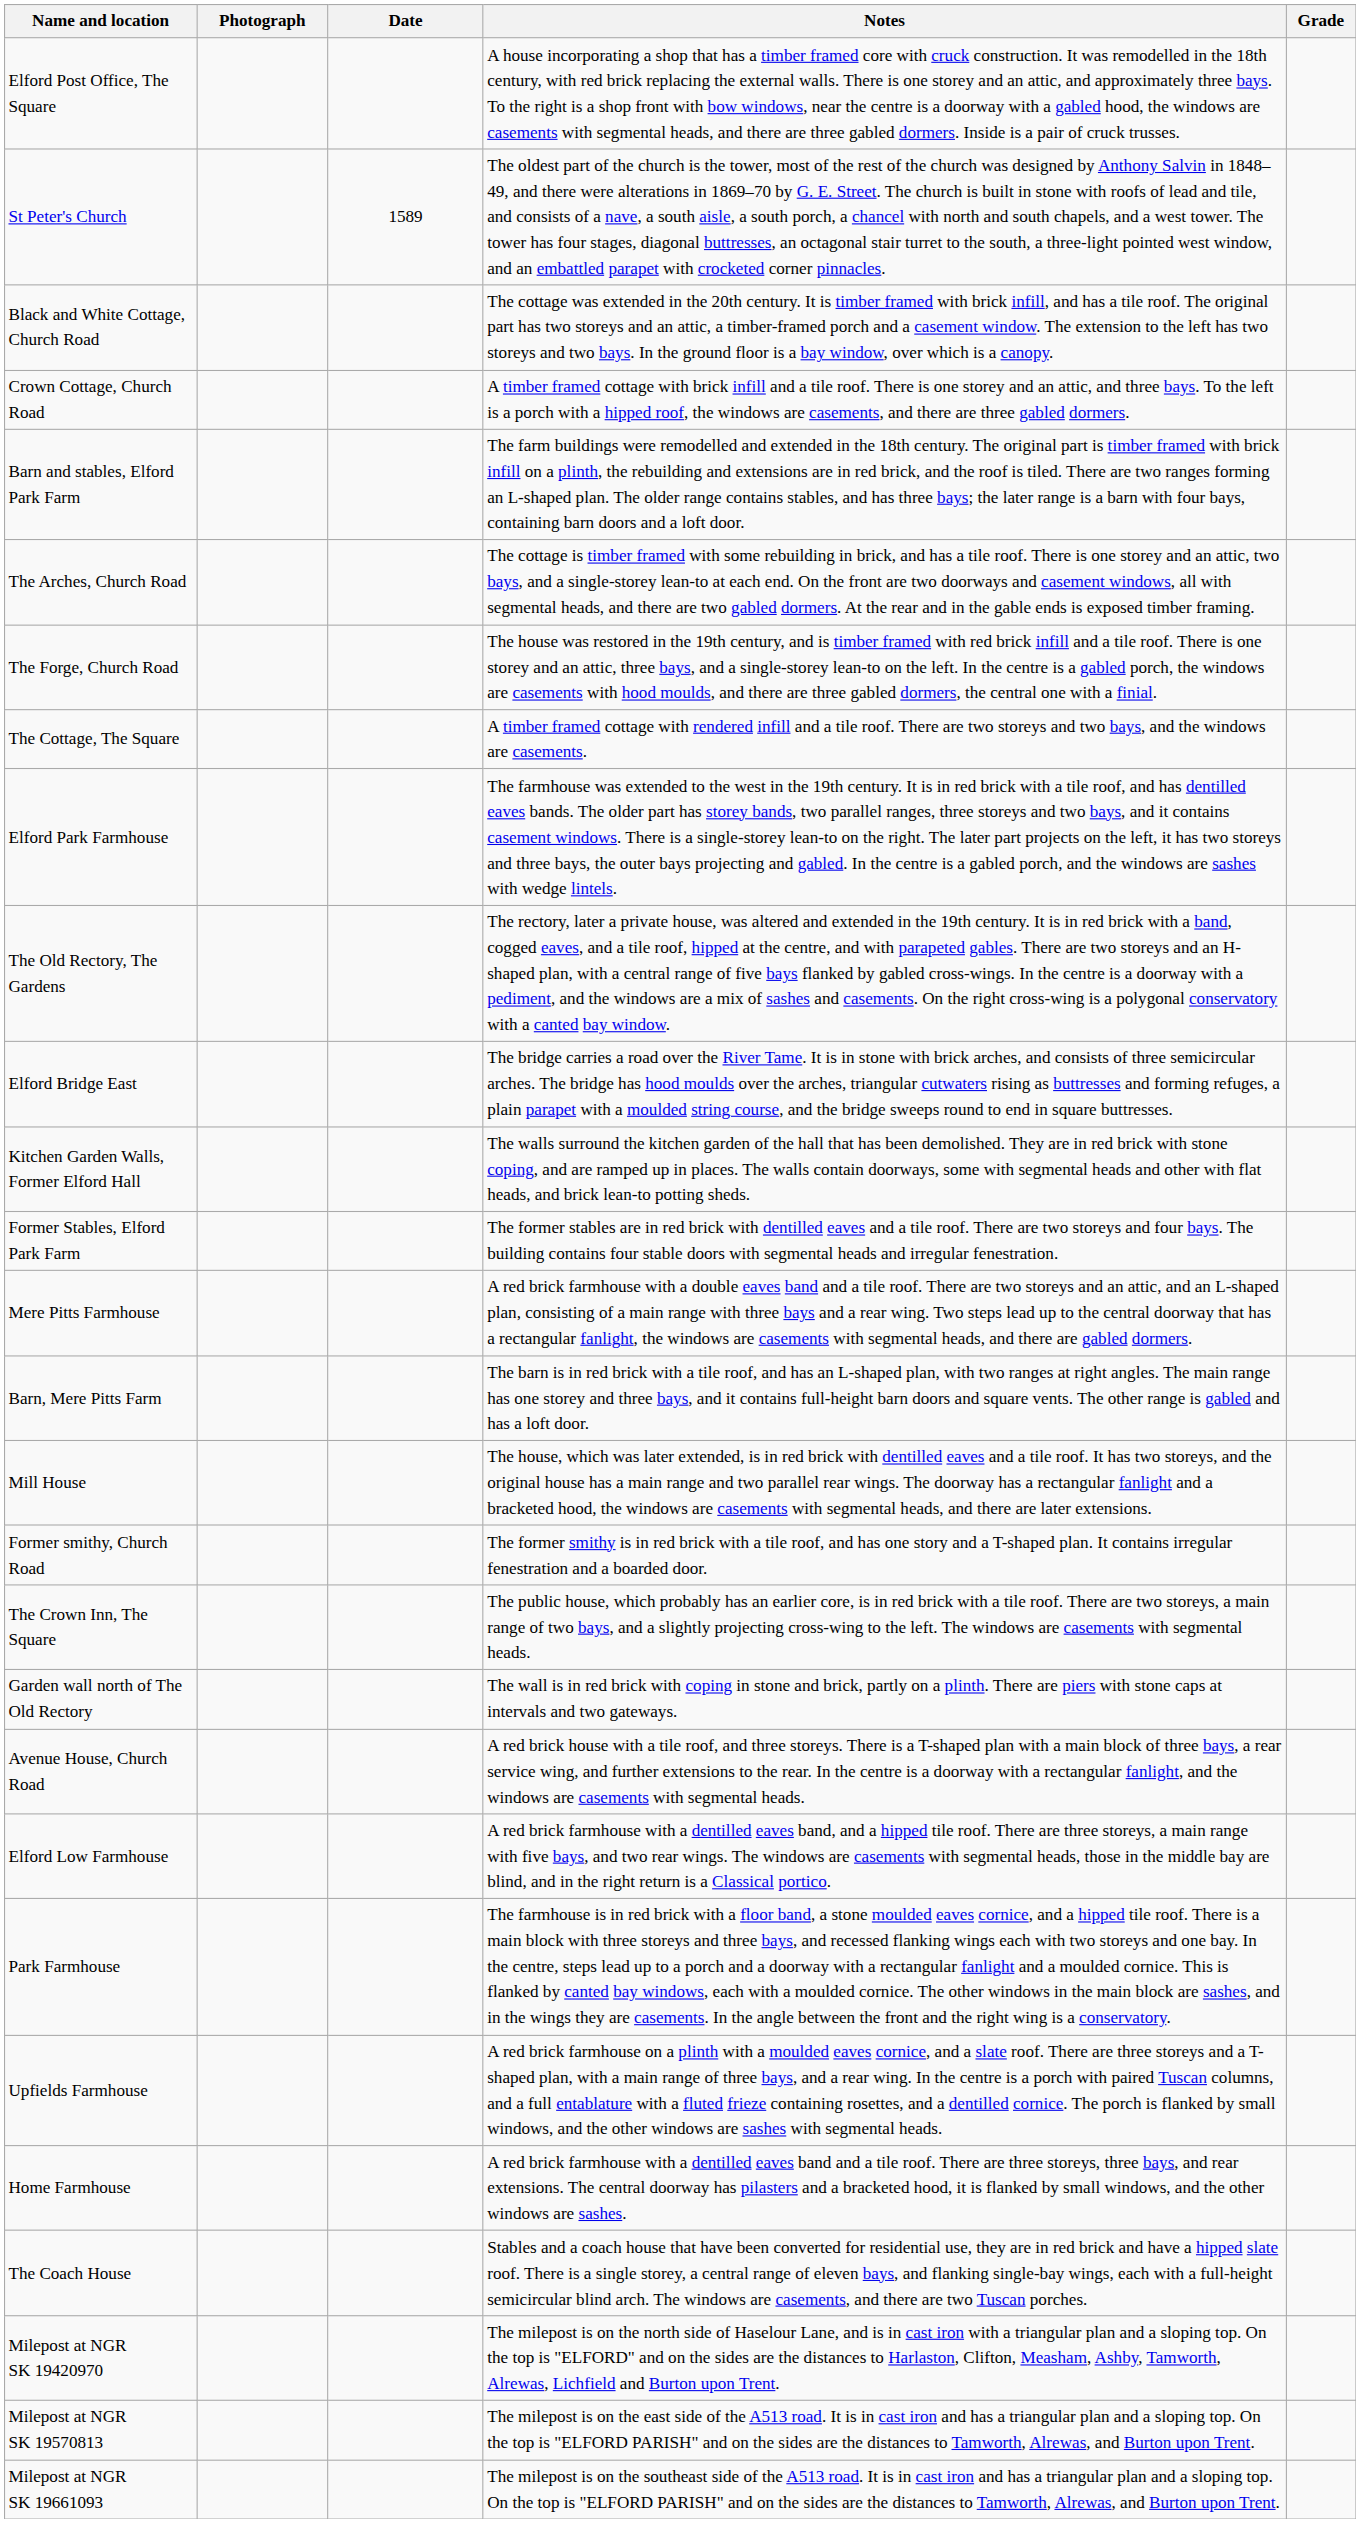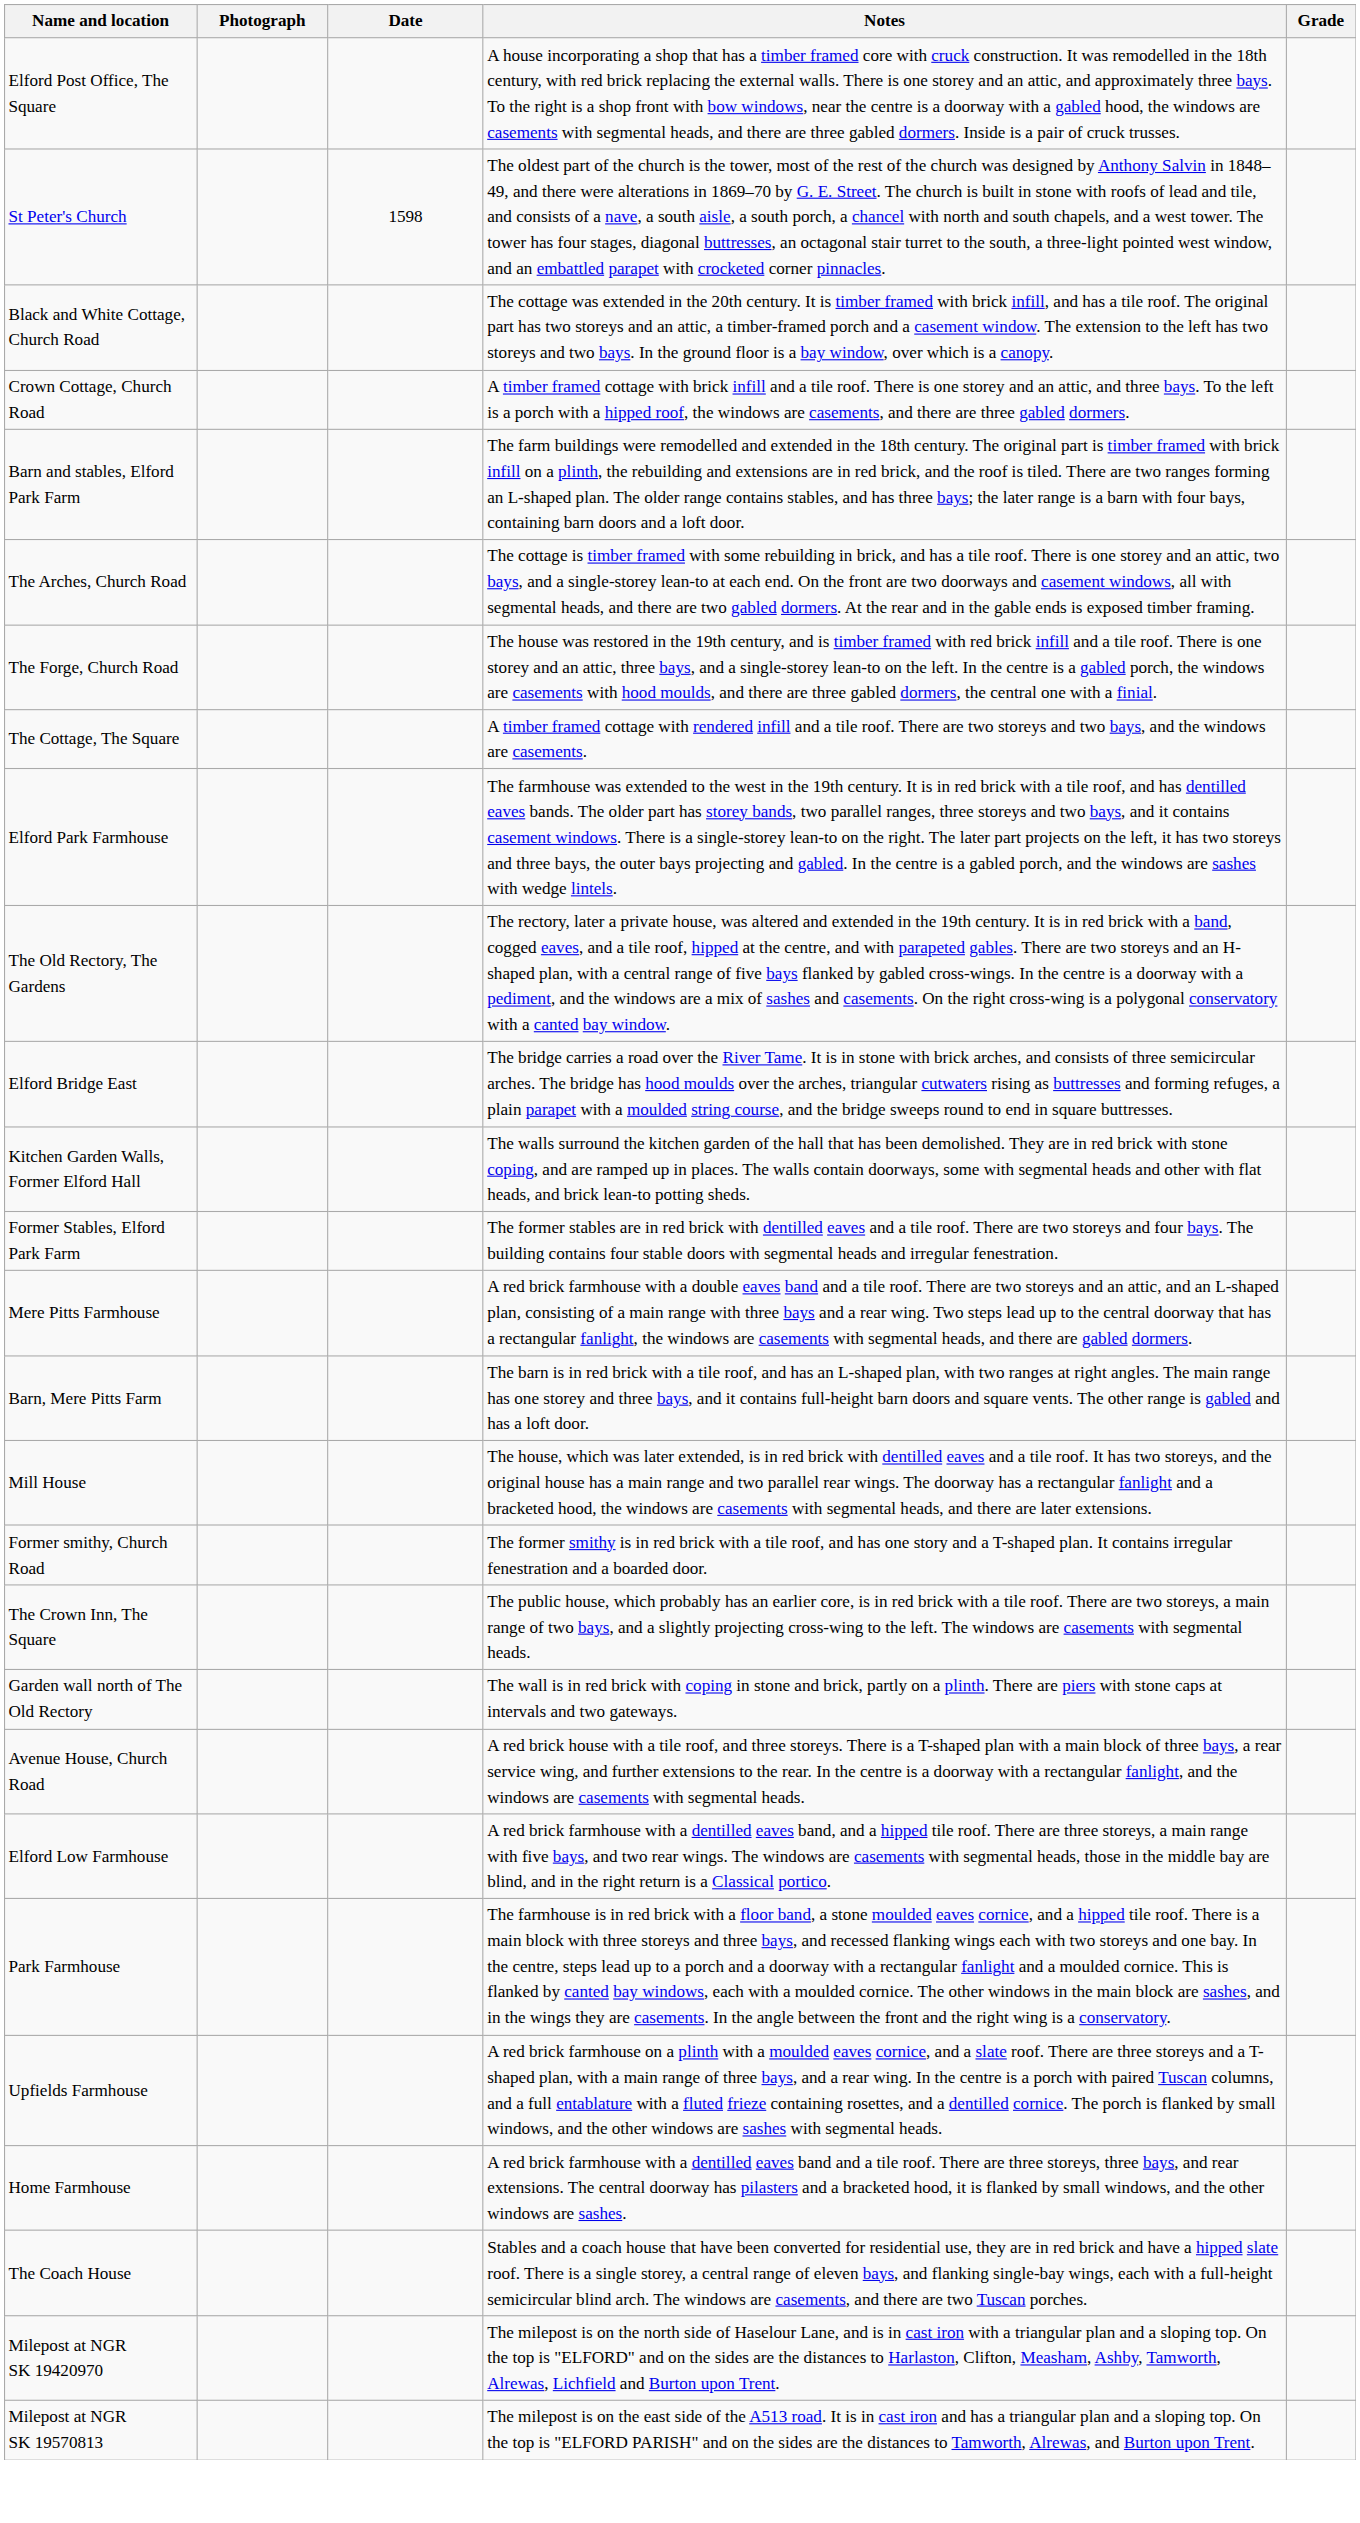St Peter's Church | Date: 1589 -> 1598
- row: Milepost at NGR SK 19661093 | The milepost is on the southeast side of the A513 road. It is in cast iron and has a triangular plan and a sloping top. On the top is "ELFORD PARISH" and on the sides are the distances to Tamworth, Alrewas, and Burton upon Trent.
